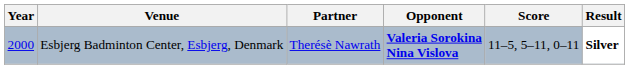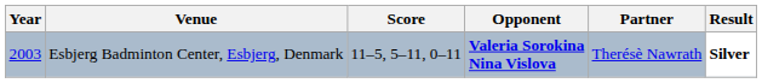columns swapped: Partner <-> Score
Esbjerg Badminton Center, Esbjerg, Denmark | Year: 2000 -> 2003
